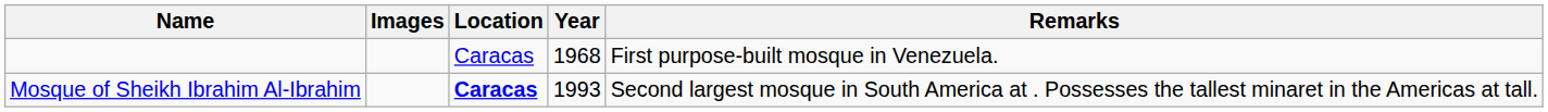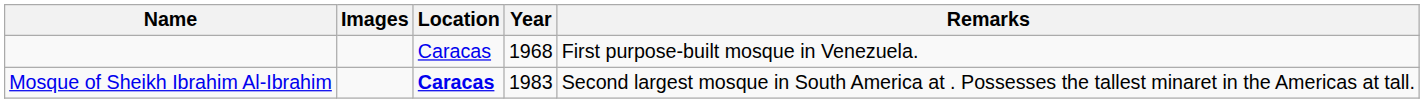Mosque of Sheikh Ibrahim Al-Ibrahim | Year: 1993 -> 1983
